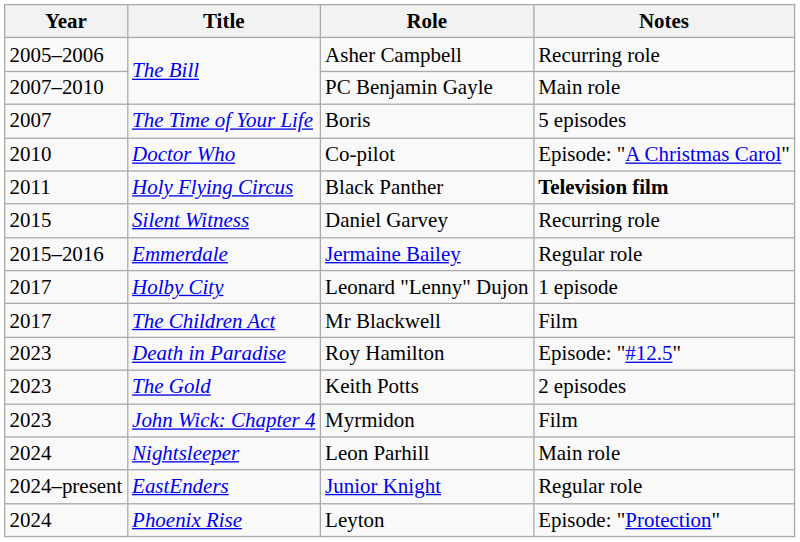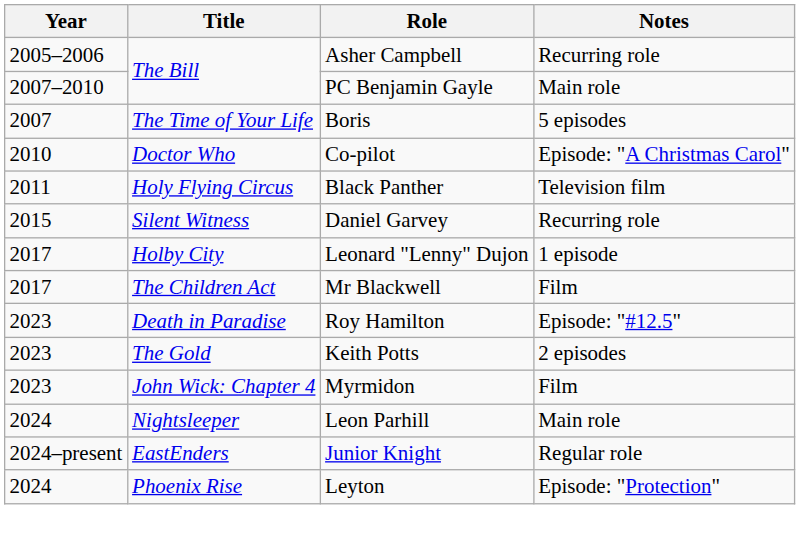Black Panther | Notes: bold -> normal
- row: 2015–2016 | Emmerdale | Jermaine Bailey | Regular role
